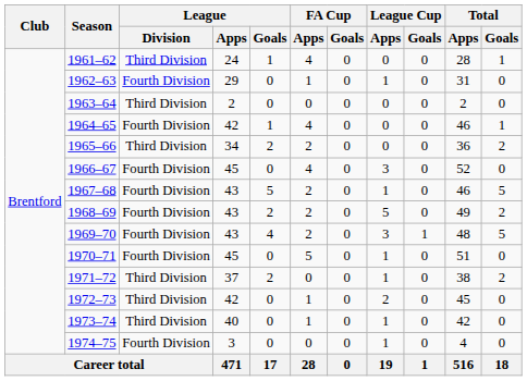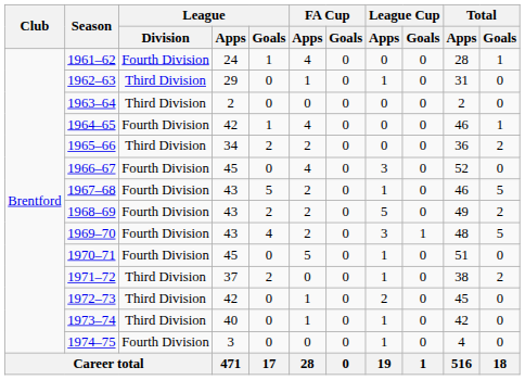1961–62 | League / Division: Third Division -> Fourth Division
1962–63 | League / Division: Fourth Division -> Third Division
